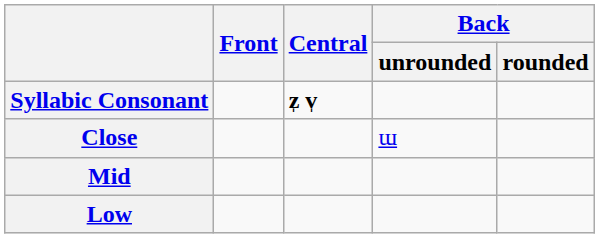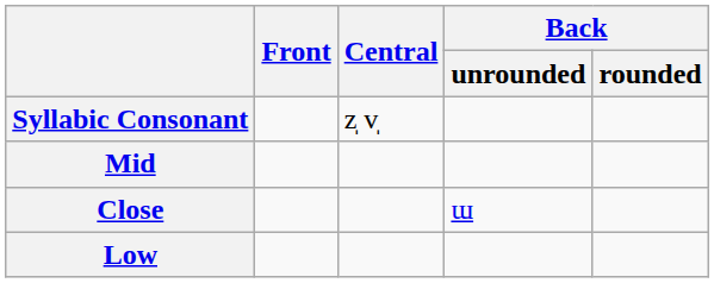Syllabic Consonant | Central: bold -> normal
rows swapped: Close <-> Mid
